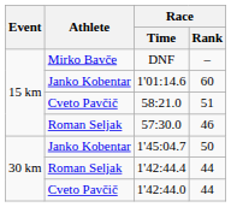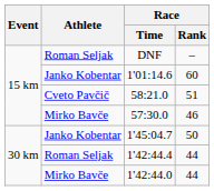DNF | Athlete: Mirko Bavče -> Roman Seljak
57:30.0 | Athlete: Roman Seljak -> Mirko Bavče
1'42:44.0 | Athlete: Cveto Pavčič -> Mirko Bavče
